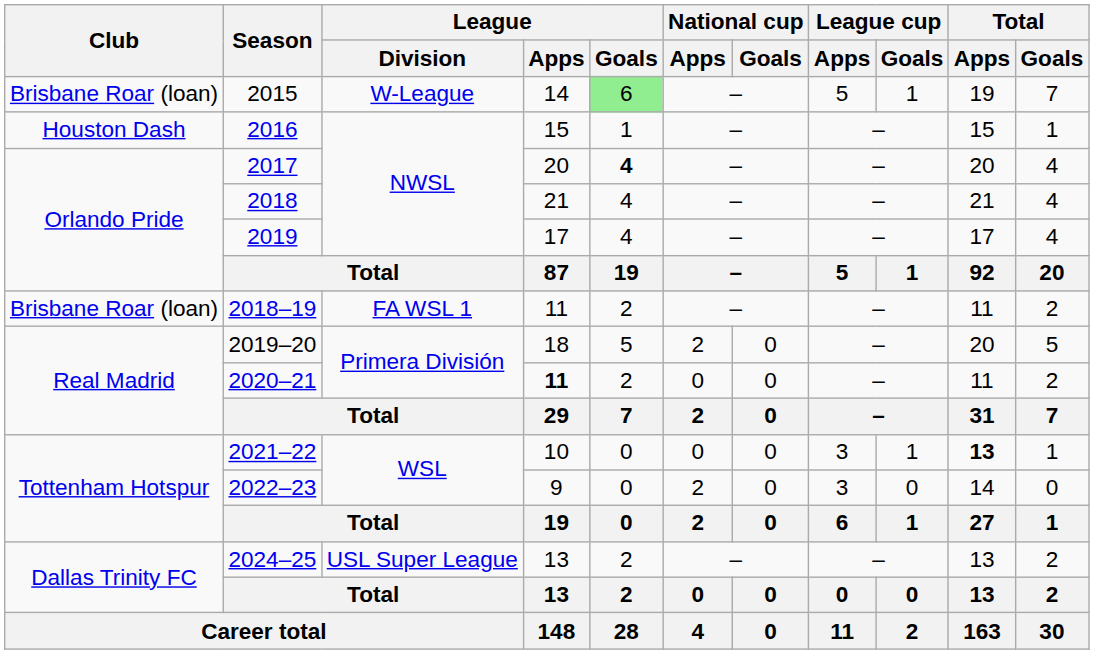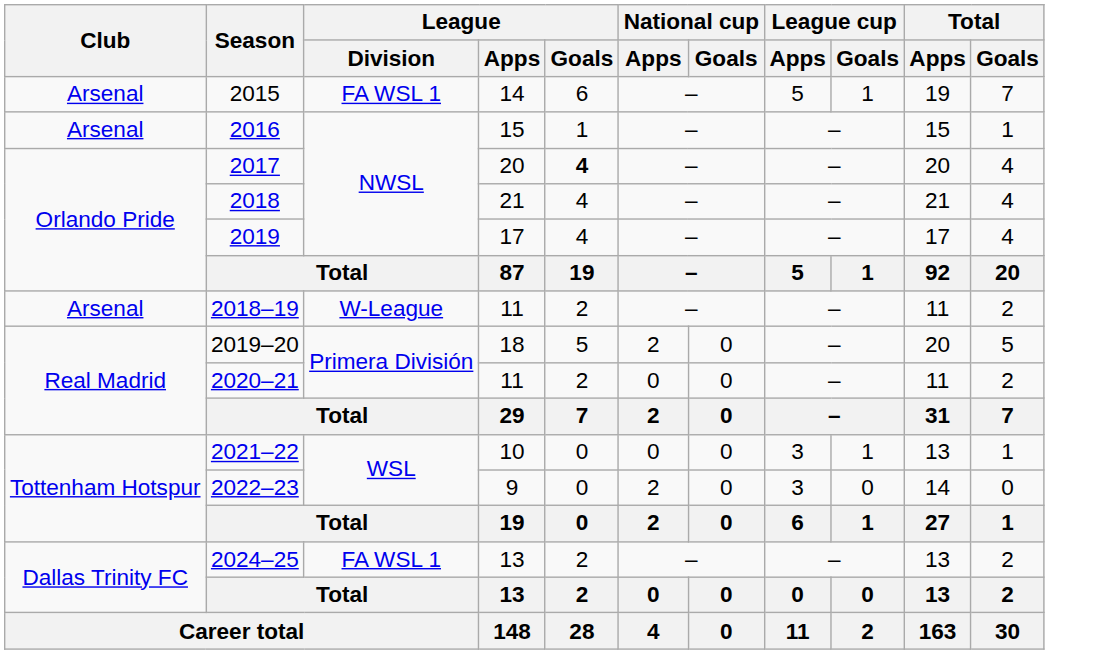2015 | Club: Brisbane Roar (loan) -> Arsenal
2015 | League / Division: W-League -> FA WSL 1
2015 | League / Goals: lightgreen background -> no background
2016 | Club: Houston Dash -> Arsenal
2018–19 | Club: Brisbane Roar (loan) -> Arsenal
2018–19 | League / Division: FA WSL 1 -> W-League
2020–21 | League / Apps: bold -> normal
2021–22 | Total / Apps: bold -> normal
2024–25 | League / Division: USL Super League -> FA WSL 1
